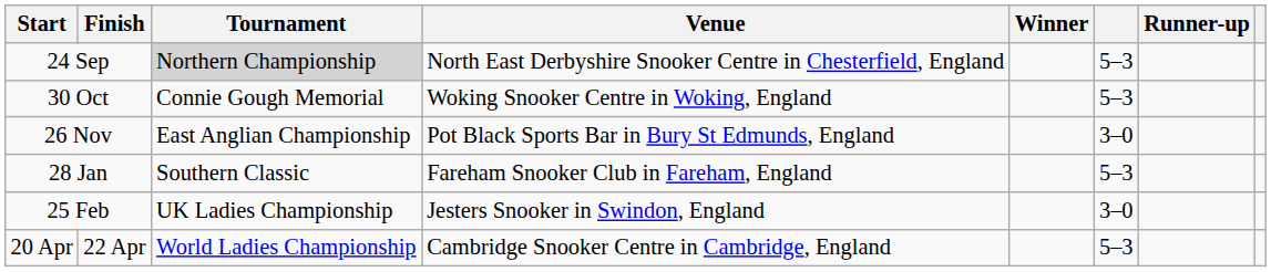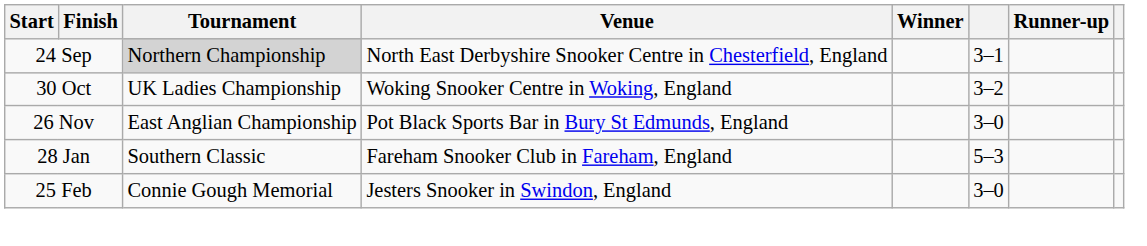24 Sep | column 6: 5–3 -> 3–1
30 Oct | Tournament: Connie Gough Memorial -> UK Ladies Championship
30 Oct | column 6: 5–3 -> 3–2
25 Feb | Tournament: UK Ladies Championship -> Connie Gough Memorial
- row: 20 Apr | 22 Apr | World Ladies Championship | Cambridge Snooker Centre in Cambridge, England | 5–3
